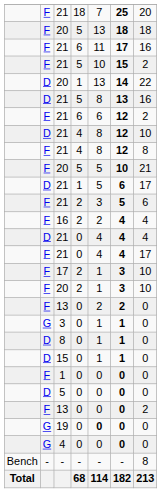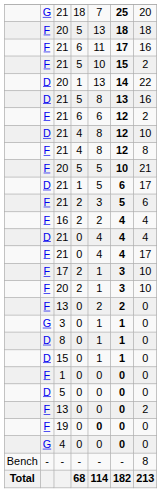21 / 18 | column 2: F -> G
19 | column 2: G -> F
